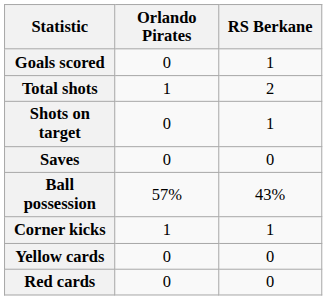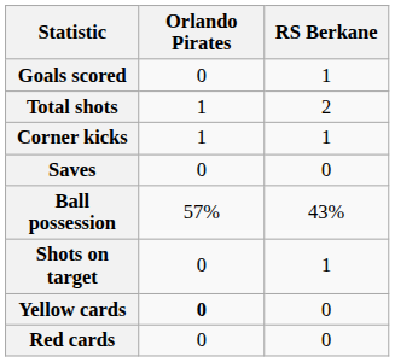rows swapped: Shots on target <-> Corner kicks
Yellow cards | Orlando Pirates: normal -> bold
